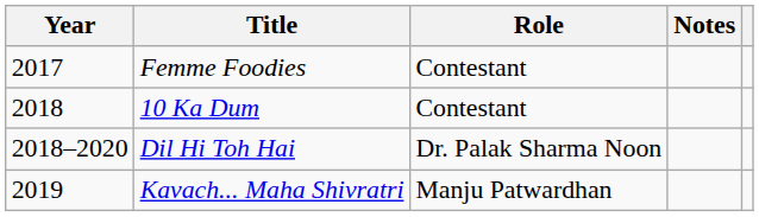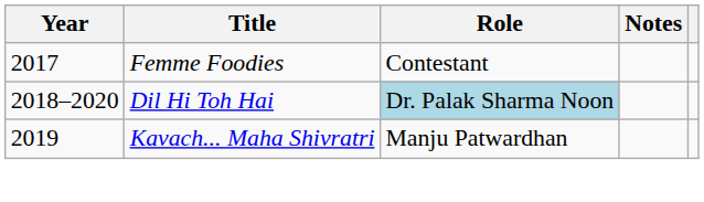- row: 2018 | 10 Ka Dum | Contestant
Dil Hi Toh Hai | Role: no background -> lightblue background
